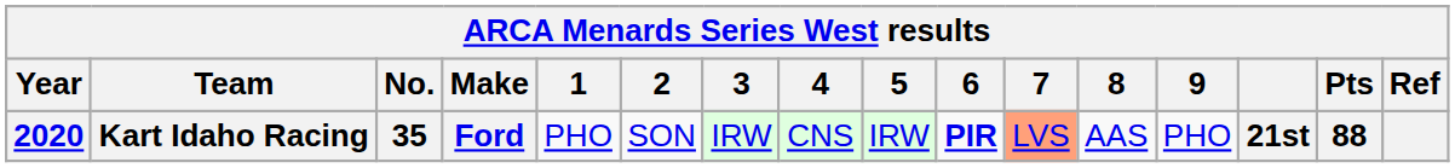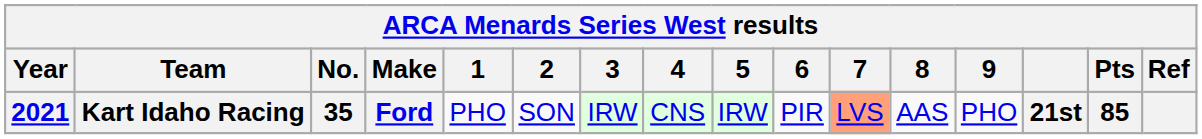Kart Idaho Racing | Year: 2020 -> 2021
Kart Idaho Racing | 6: bold -> normal
Kart Idaho Racing | Pts: 88 -> 85
